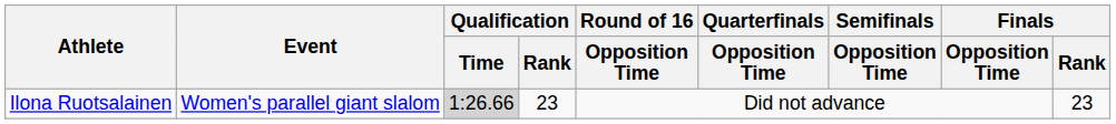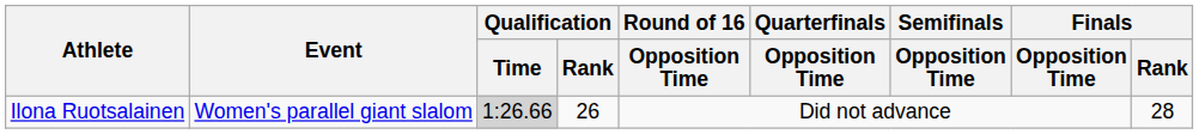Ilona Ruotsalainen | Qualification / Rank: 23 -> 26
Ilona Ruotsalainen | Finals / Rank: 23 -> 28
